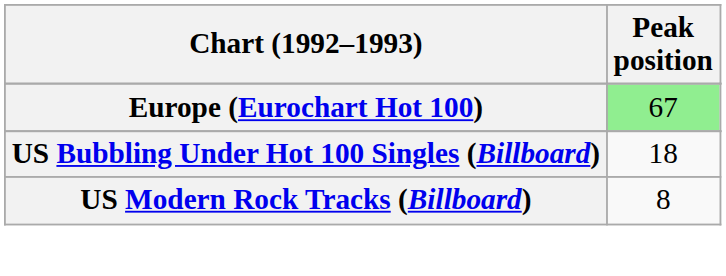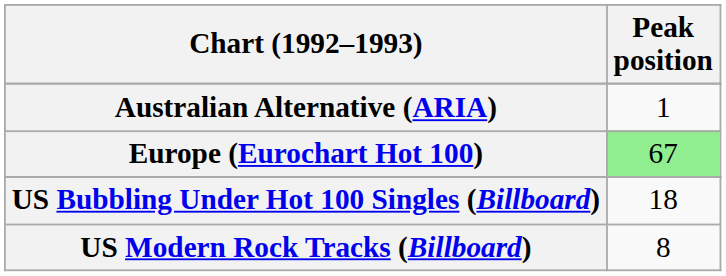+ row: Australian Alternative (ARIA) | 1
